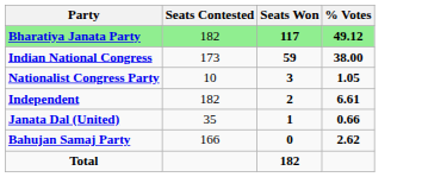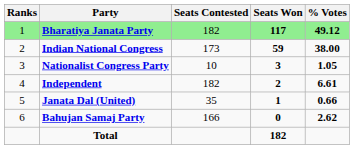+ column: Ranks | 1 | 2 | 3 | 4 | 5 | 6
